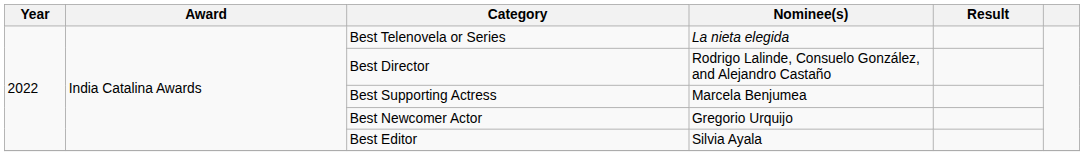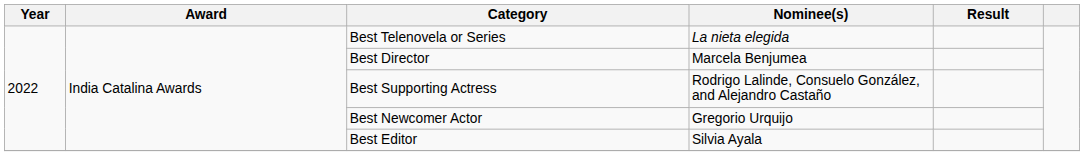Best Director | Nominee(s): Rodrigo Lalinde, Consuelo González, and Alejandro Castaño -> Marcela Benjumea
Best Supporting Actress | Nominee(s): Marcela Benjumea -> Rodrigo Lalinde, Consuelo González, and Alejandro Castaño
